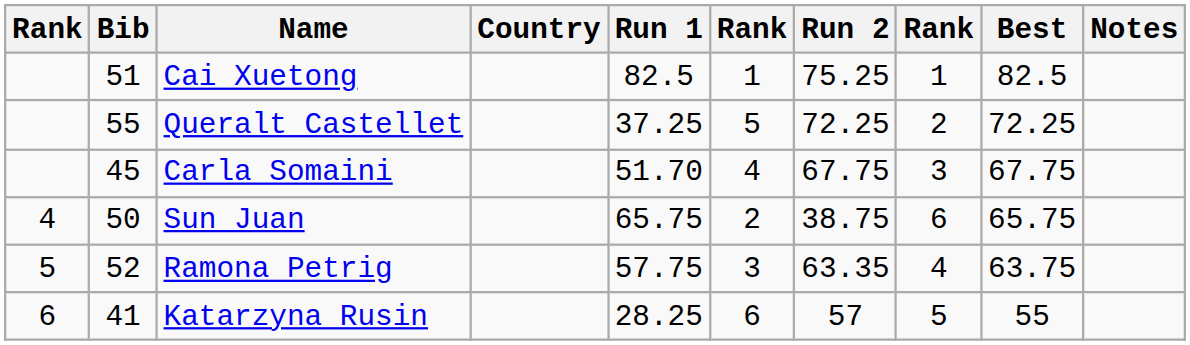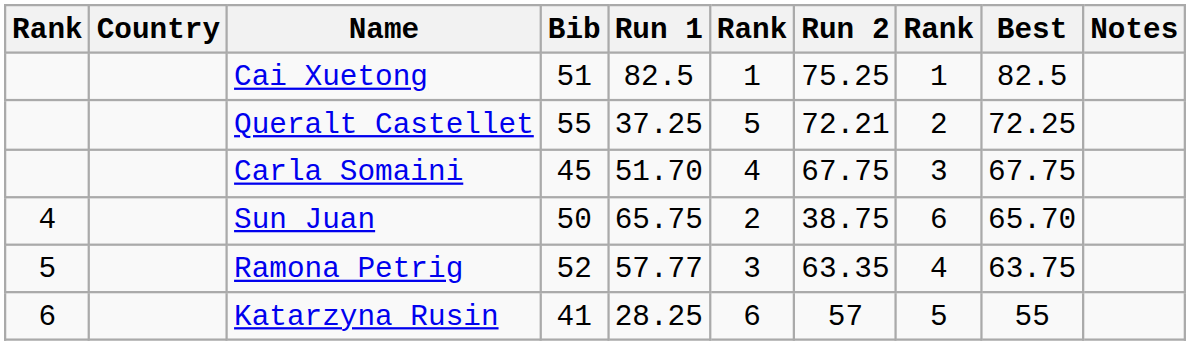columns swapped: Bib <-> Country
Queralt Castellet | Run 2: 72.25 -> 72.21
Sun Juan | Best: 65.75 -> 65.70
Ramona Petrig | Run 1: 57.75 -> 57.77
